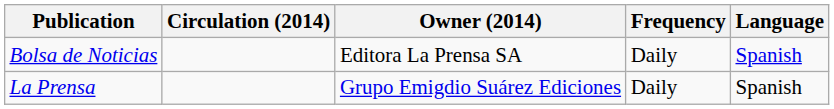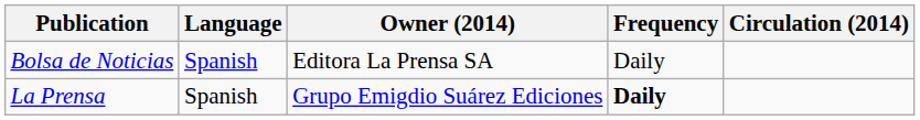columns swapped: Circulation (2014) <-> Language
La Prensa | Frequency: normal -> bold
